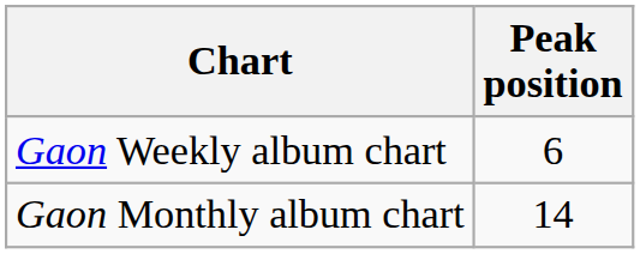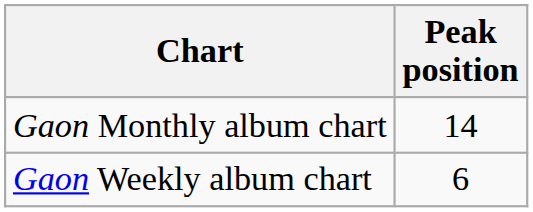rows swapped: Gaon Weekly album chart <-> Gaon Monthly album chart
